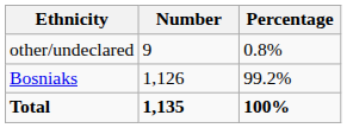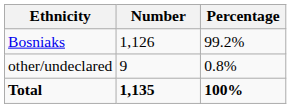rows swapped: Bosniaks <-> other/undeclared
